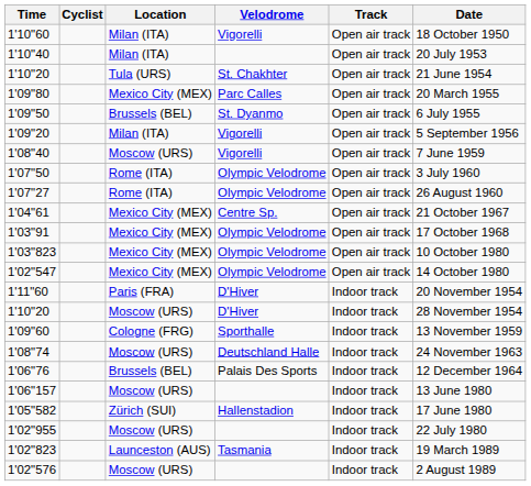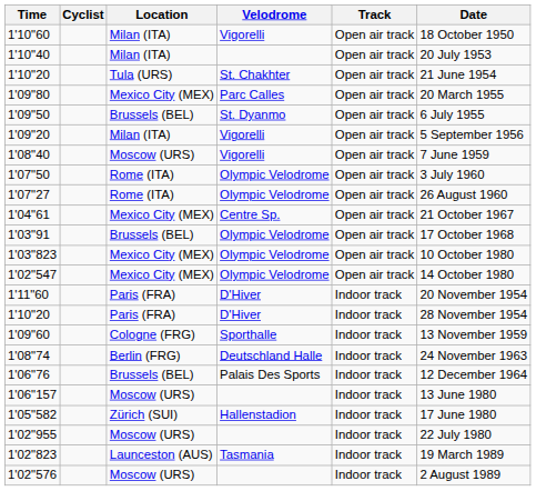1'03"91 | Location: Mexico City (MEX) -> Brussels (BEL)
1'10"20 / D'Hiver | Location: Moscow (URS) -> Paris (FRA)
1'08"74 | Location: Moscow (URS) -> Berlin (FRG)
